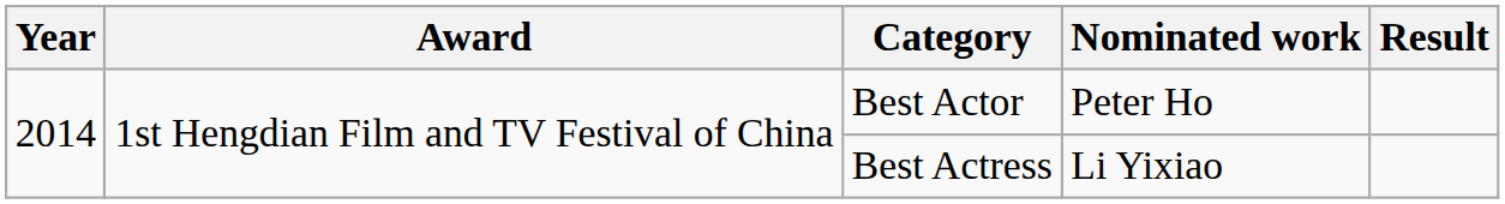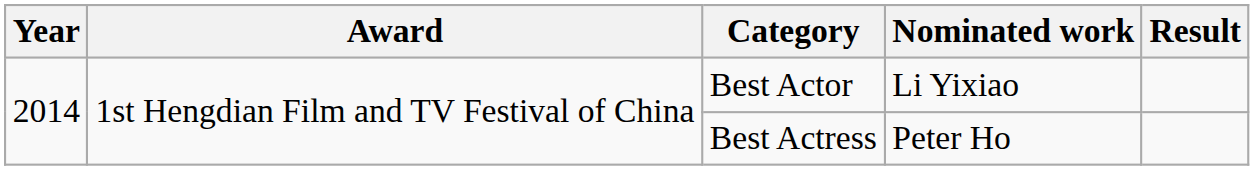Best Actor | Nominated work: Peter Ho -> Li Yixiao
Best Actress | Nominated work: Li Yixiao -> Peter Ho
